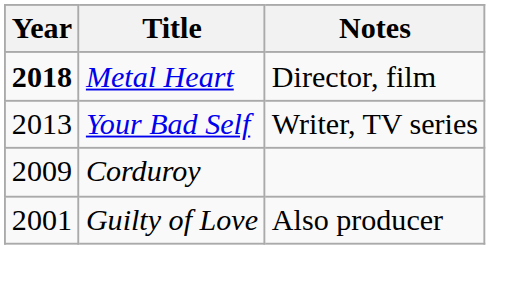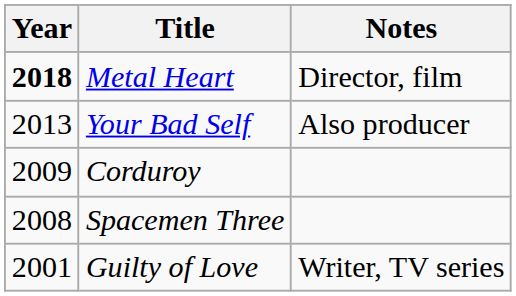Your Bad Self | Notes: Writer, TV series -> Also producer
+ row: 2008 | Spacemen Three
Guilty of Love | Notes: Also producer -> Writer, TV series
